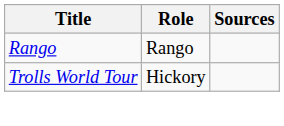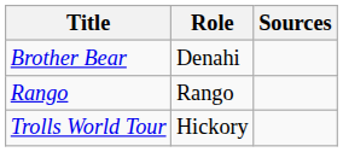+ row: Brother Bear | Denahi
